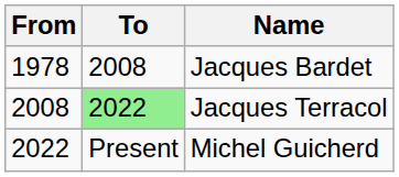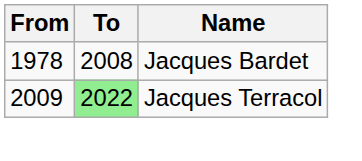Jacques Terracol | From: 2008 -> 2009
- row: 2022 | Present | Michel Guicherd
